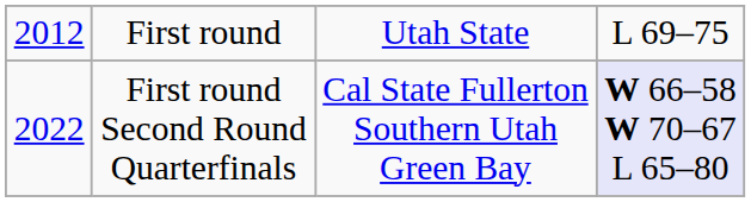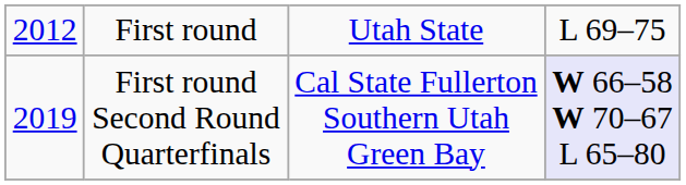First round Second Round Quarterfinals | column 1: 2022 -> 2019
